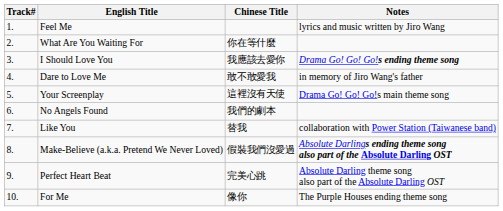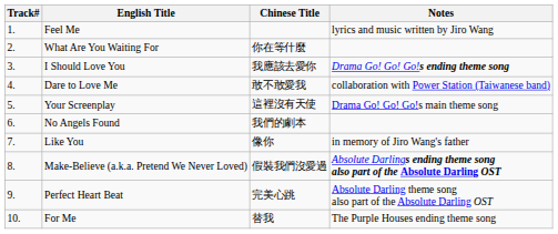Dare to Love Me | Notes: in memory of Jiro Wang's father -> collaboration with Power Station (Taiwanese band)
Like You | Chinese Title: 替我 -> 像你
Like You | Notes: collaboration with Power Station (Taiwanese band) -> in memory of Jiro Wang's father
For Me | Chinese Title: 像你 -> 替我
